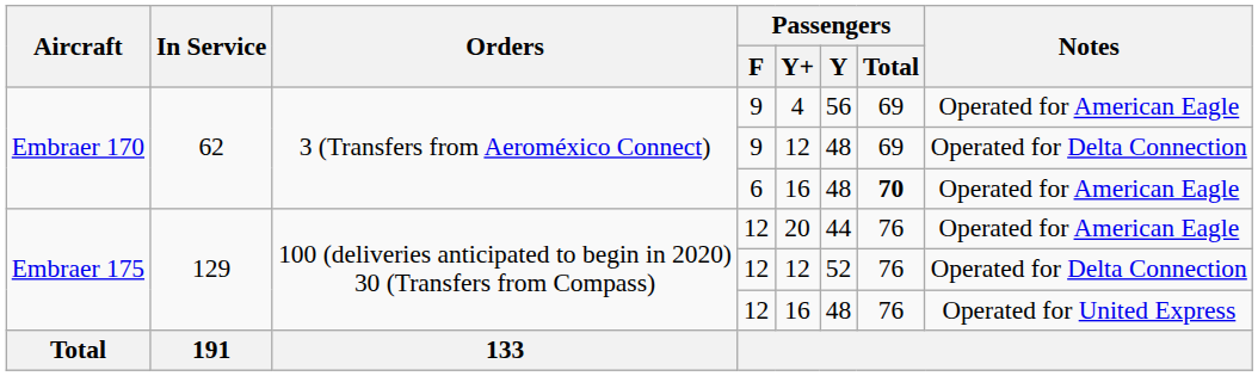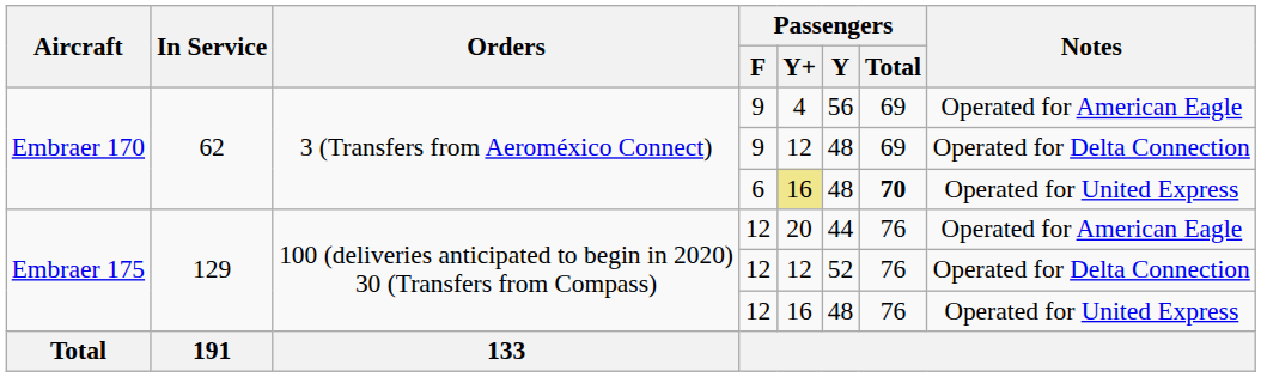6 | Passengers / Y+: no background -> khaki background
6 | Notes: Operated for American Eagle -> Operated for United Express
